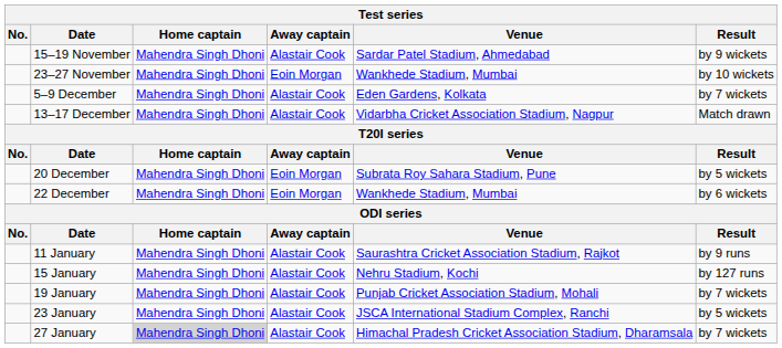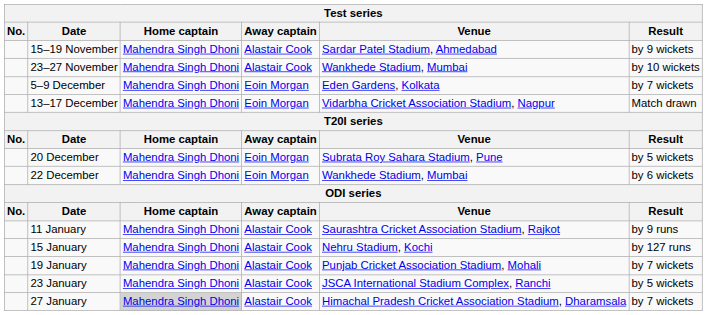23–27 November | Away captain: Eoin Morgan -> Alastair Cook
5–9 December | Away captain: Alastair Cook -> Eoin Morgan
13–17 December | Away captain: Alastair Cook -> Eoin Morgan
